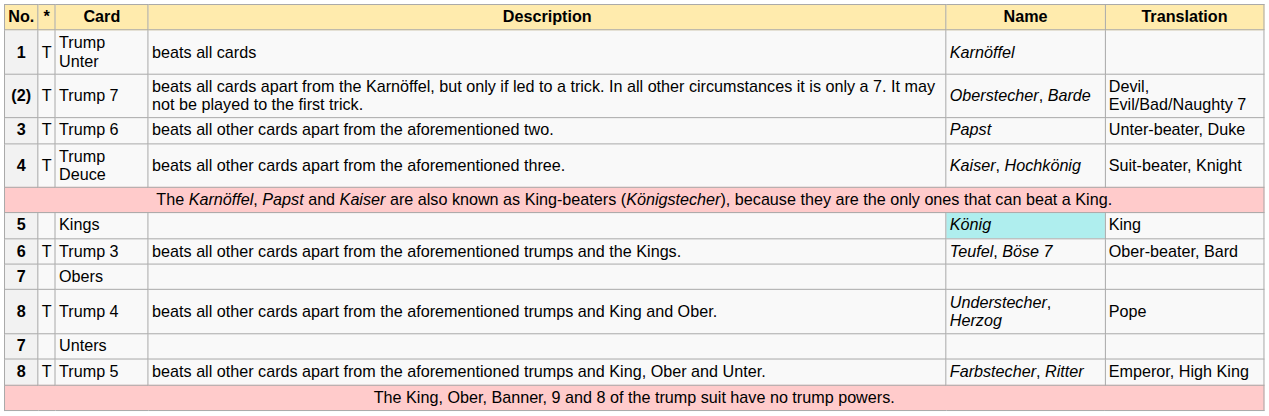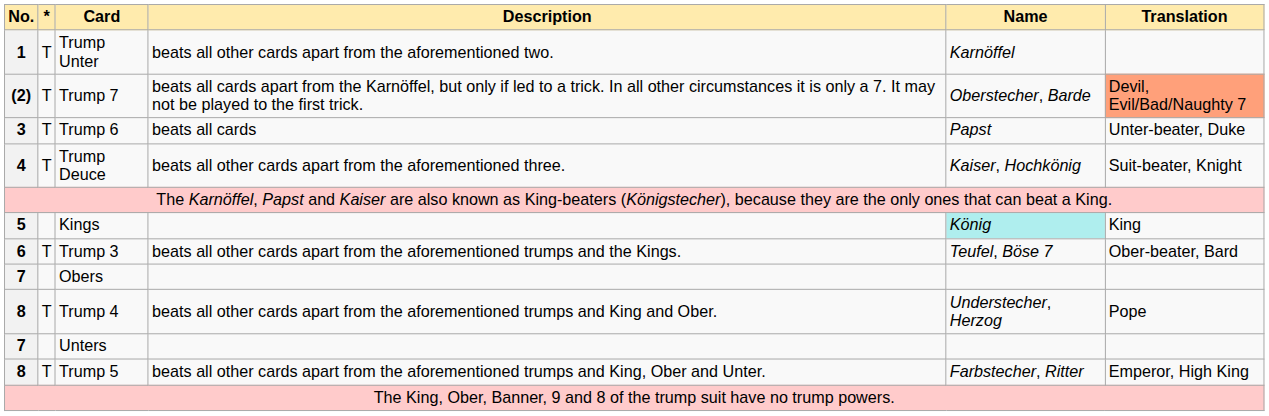Trump Unter | Description: beats all cards -> beats all other cards apart from the aforementioned two.
Trump 7 | Translation: no background -> lightsalmon background
Trump 6 | Description: beats all other cards apart from the aforementioned two. -> beats all cards
